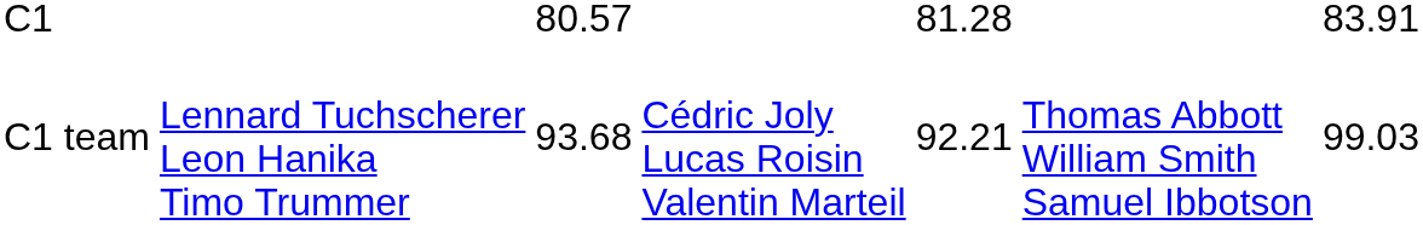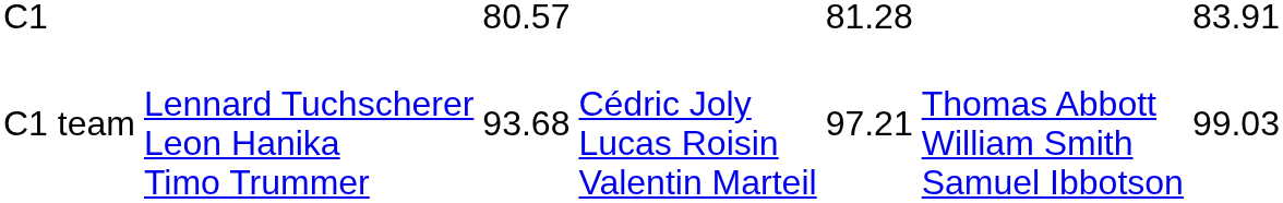C1 team | column 5: 92.21 -> 97.21
